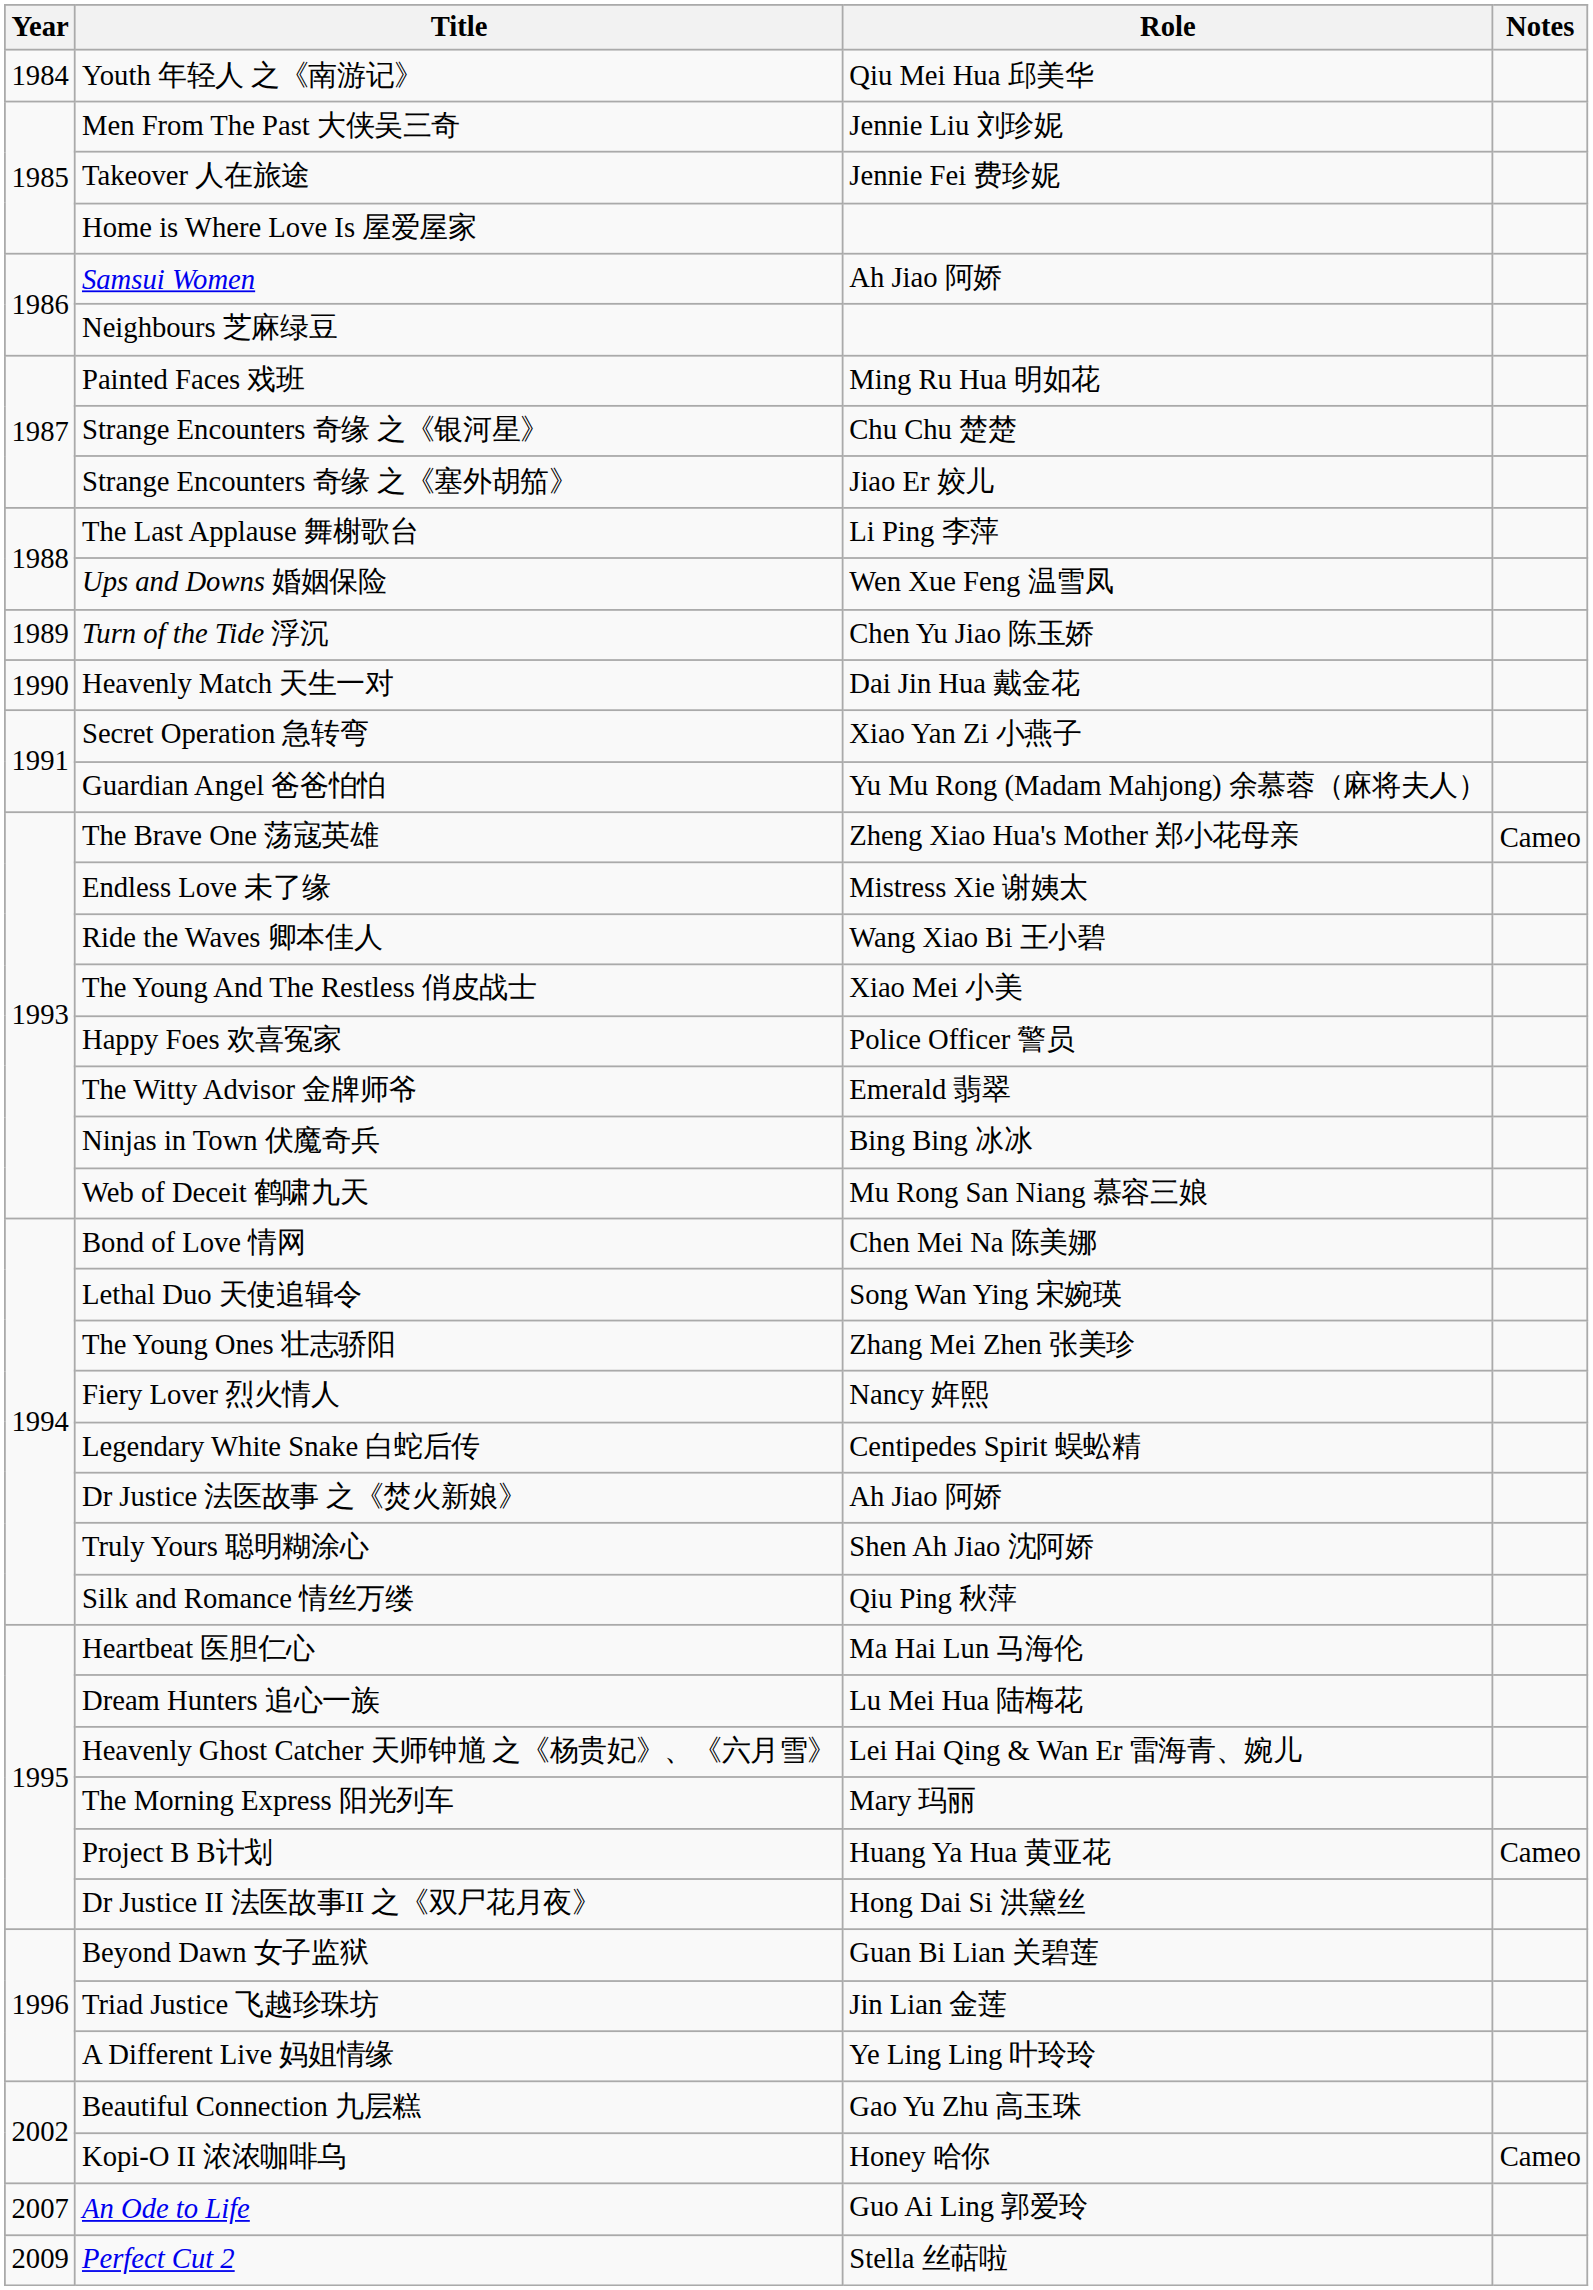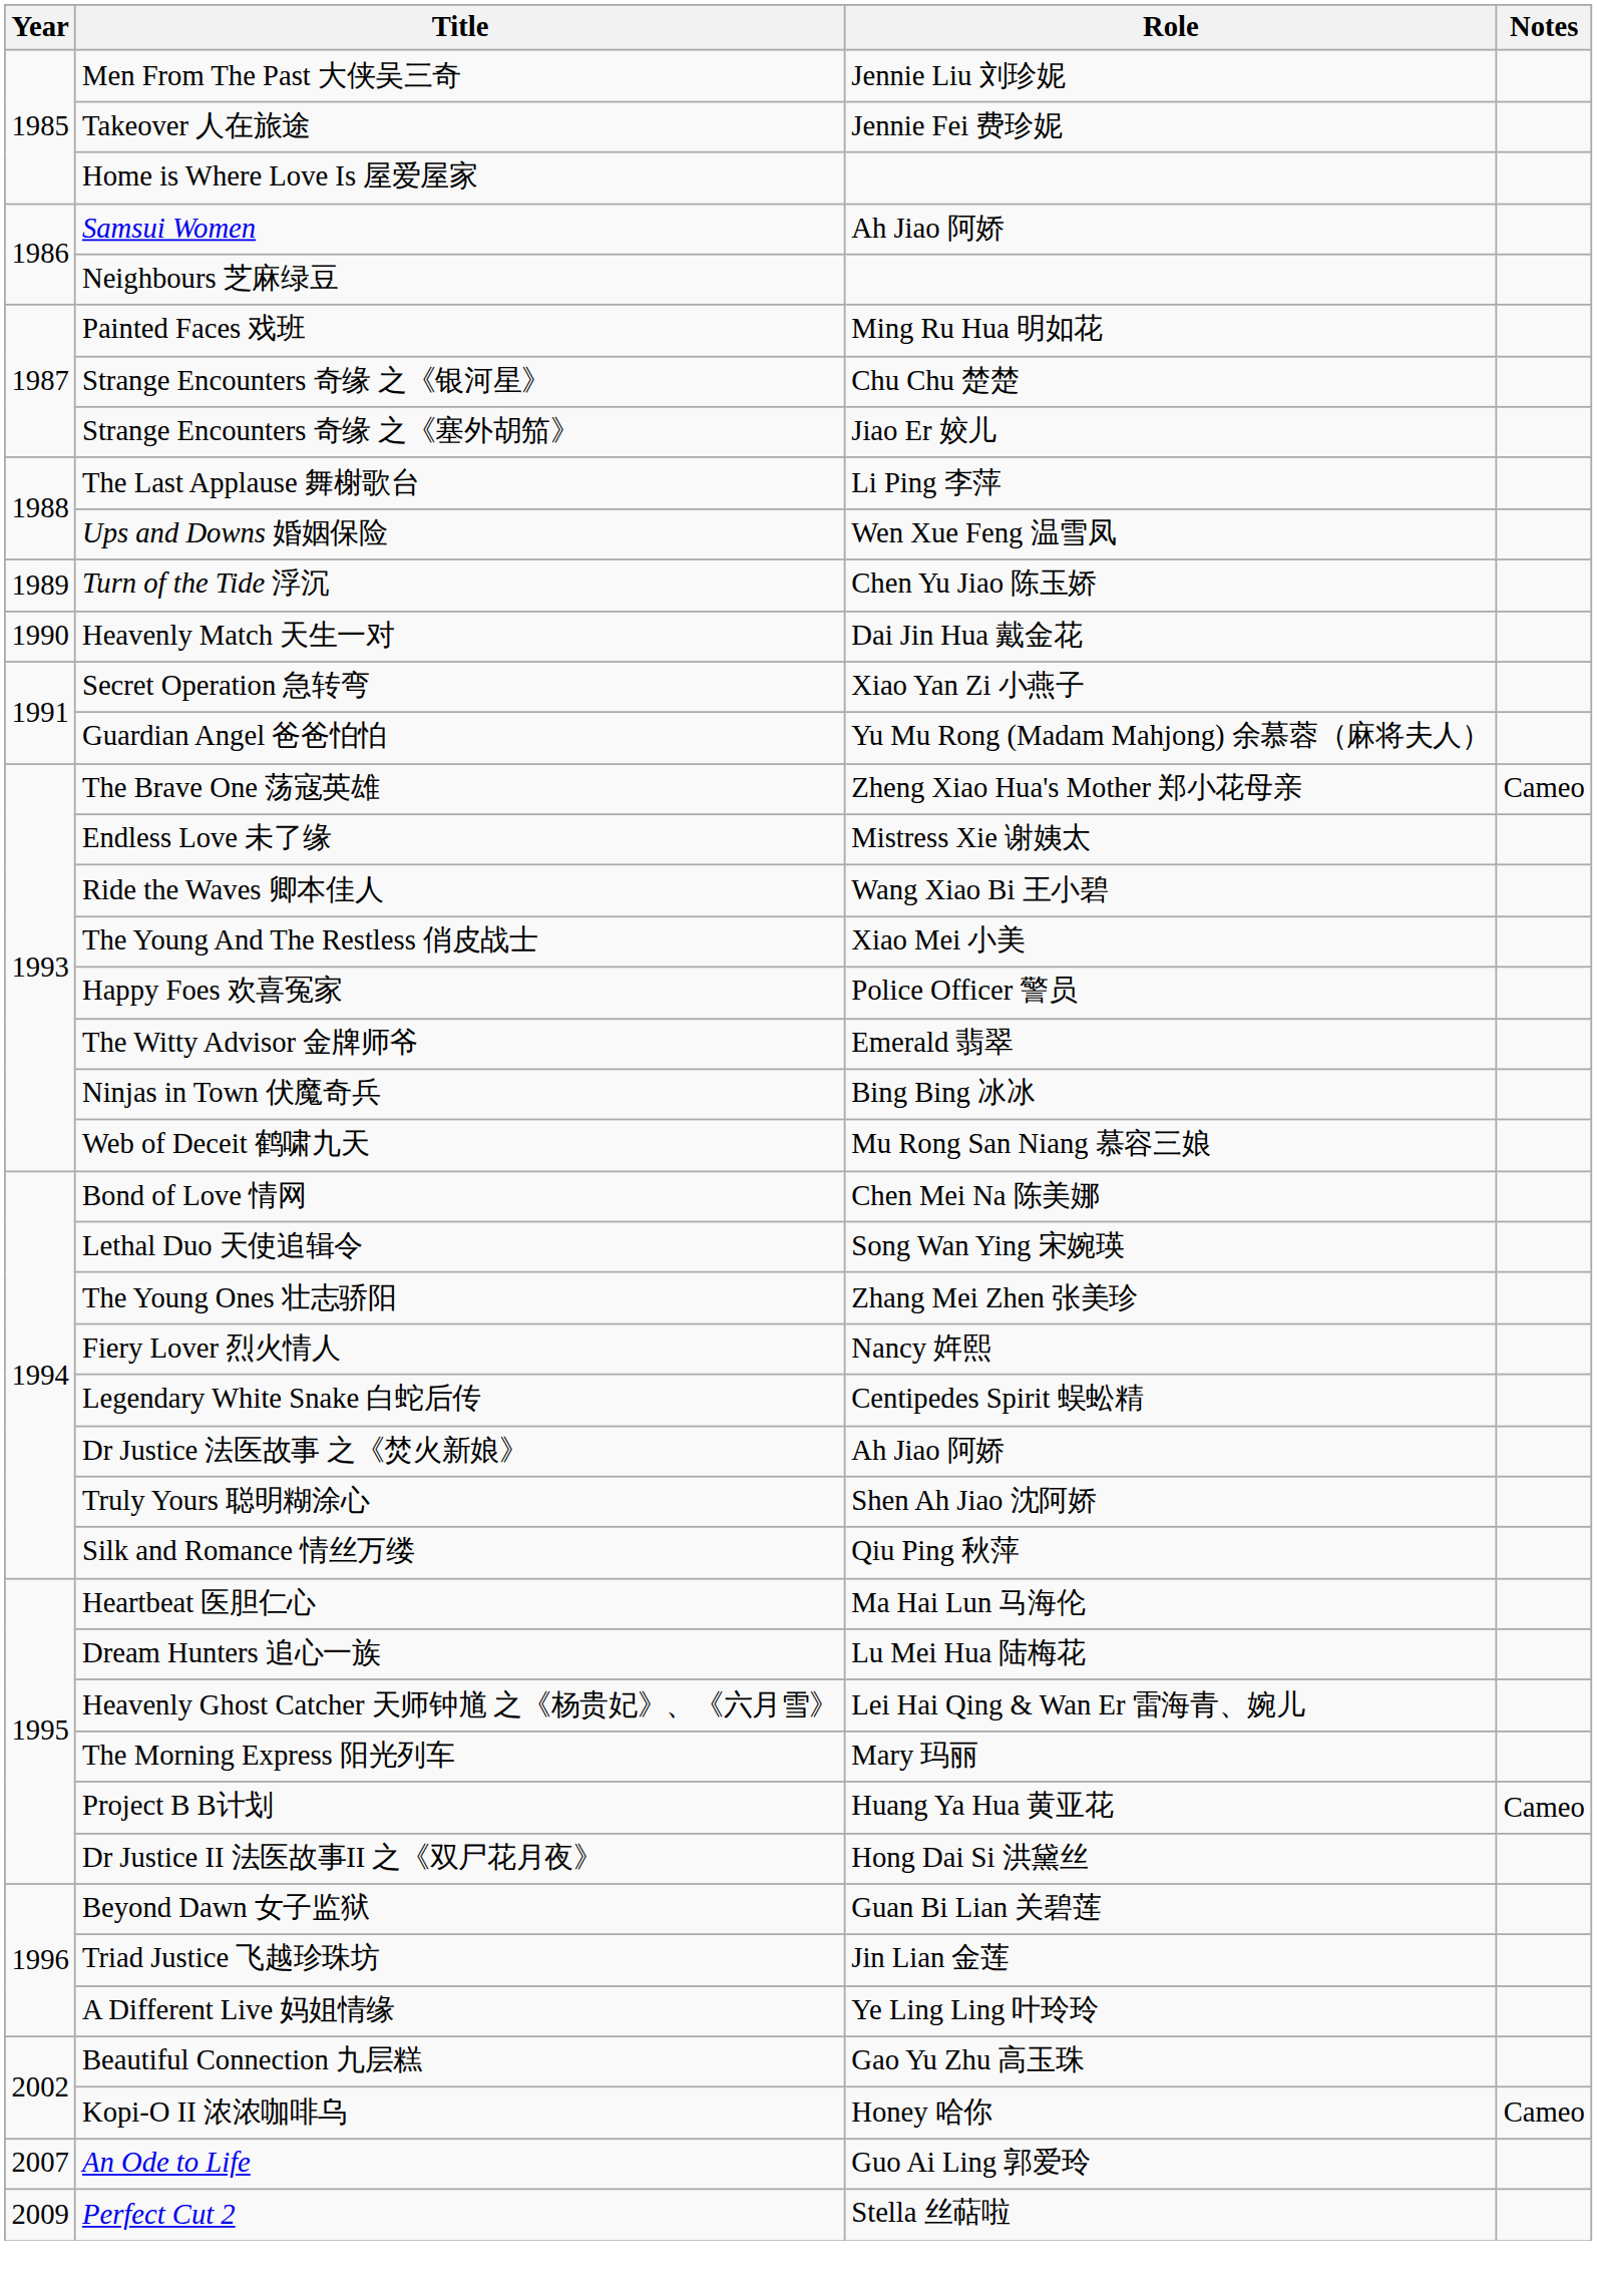- row: 1984 | Youth 年轻人 之《南游记》 | Qiu Mei Hua 邱美华
